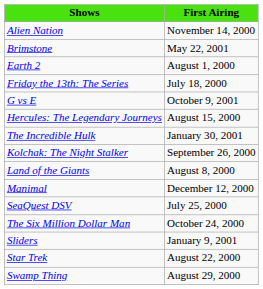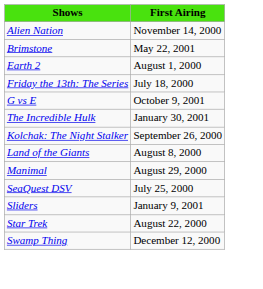- row: Hercules: The Legendary Journeys | August 15, 2000
Manimal | First Airing: December 12, 2000 -> August 29, 2000
- row: The Six Million Dollar Man | October 24, 2000
Swamp Thing | First Airing: August 29, 2000 -> December 12, 2000
